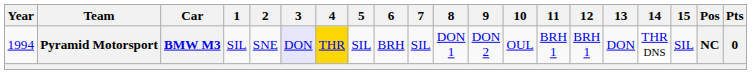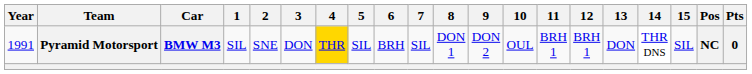Pyramid Motorsport | Year: 1994 -> 1991
Pyramid Motorsport | 3: lavender background -> no background
